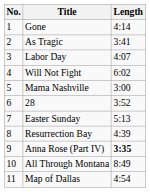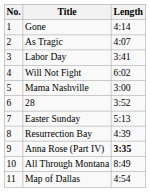As Tragic | Length: 3:41 -> 4:07
Labor Day | Length: 4:07 -> 3:41
